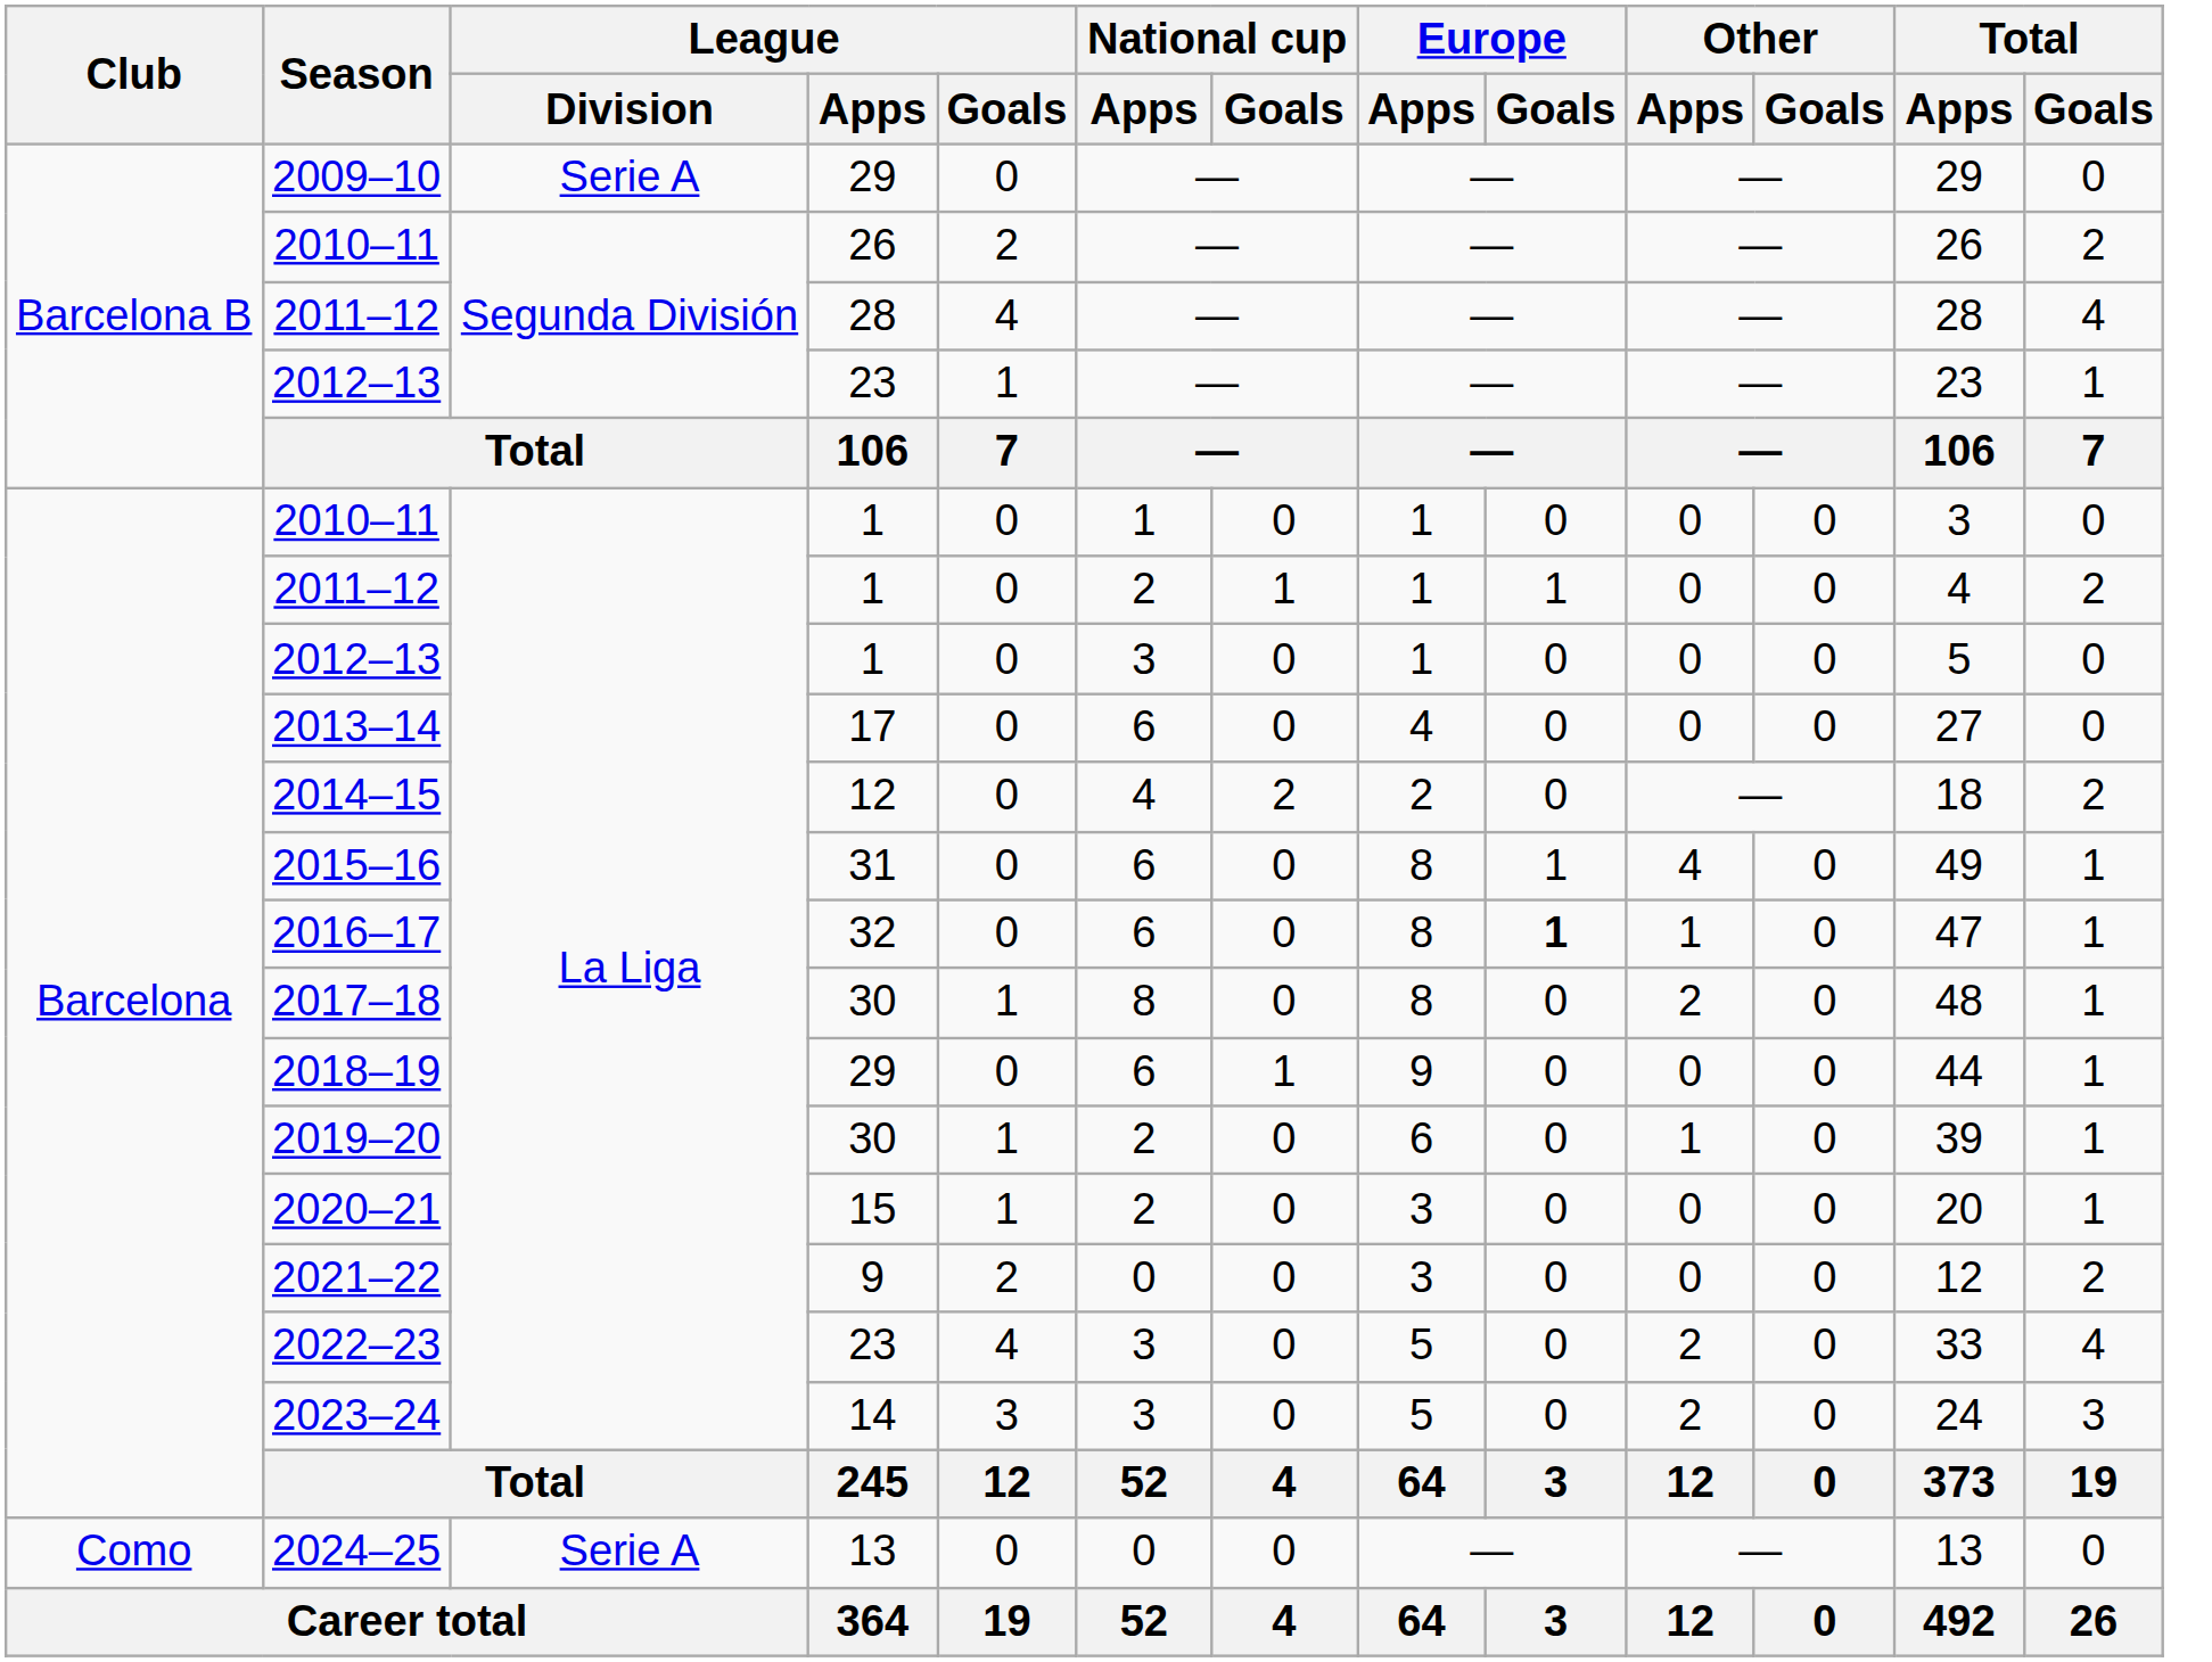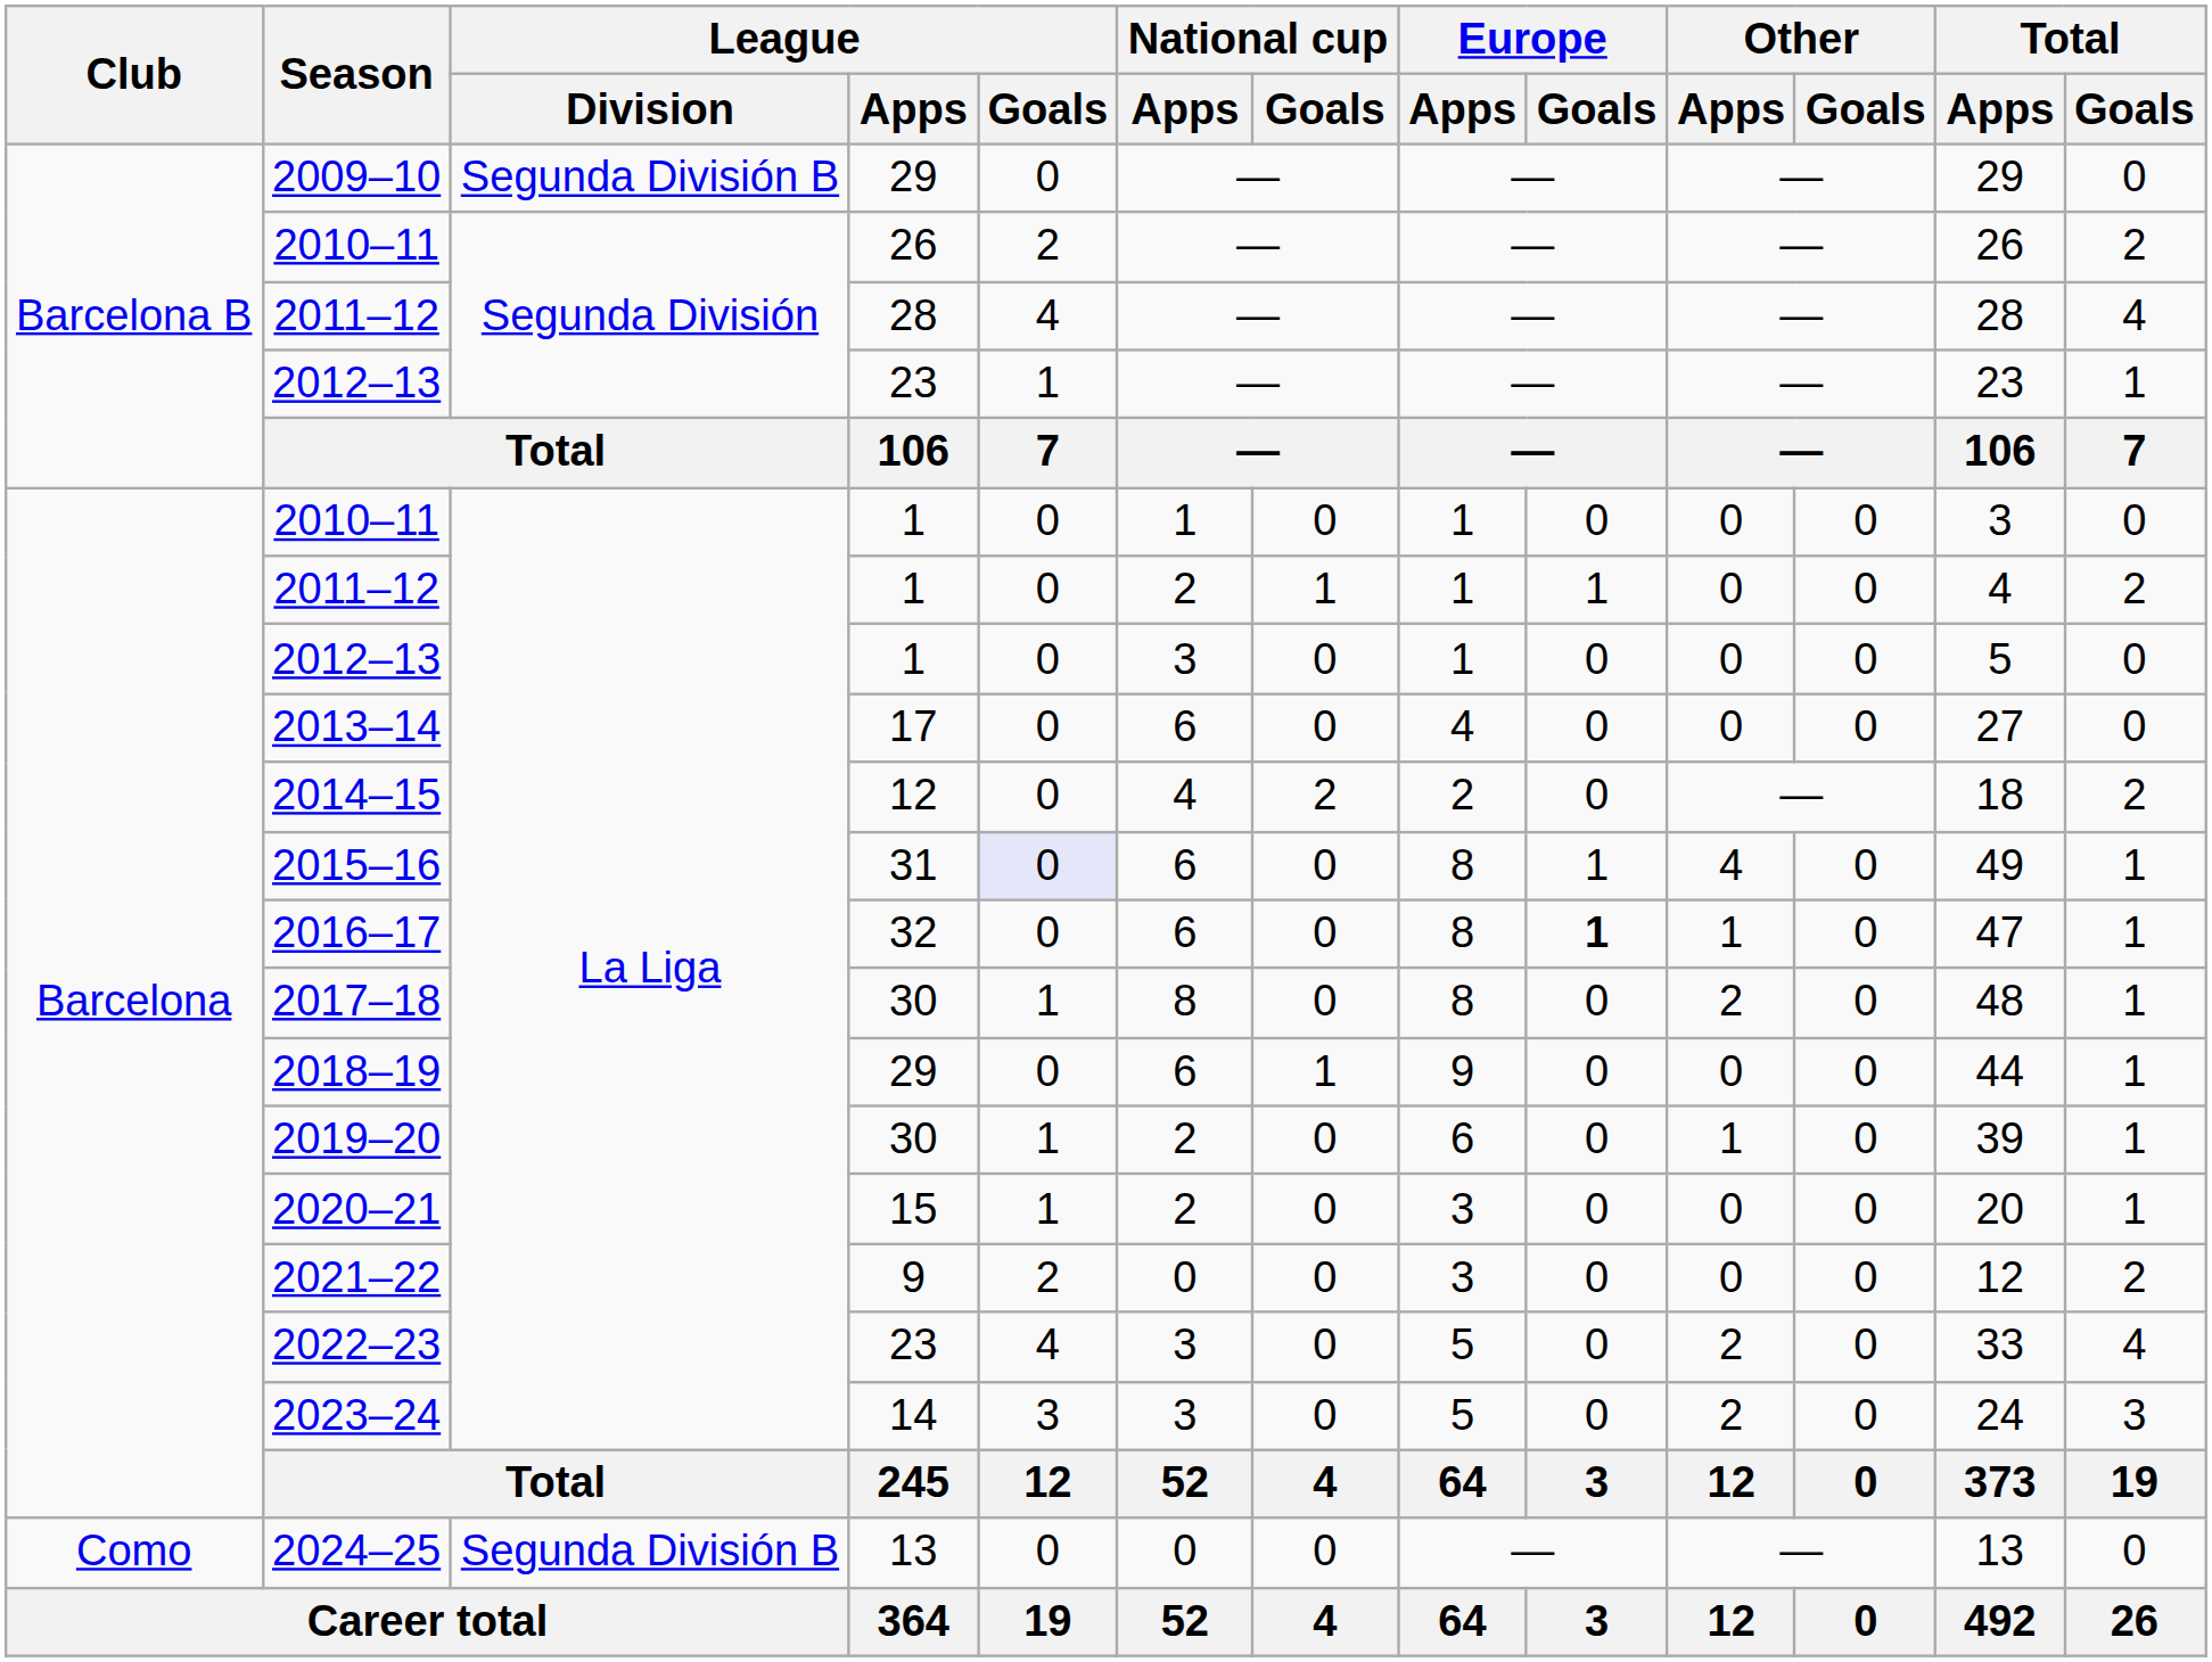2009–10 | League / Division: Serie A -> Segunda División B
2015–16 | League / Goals: no background -> lavender background
2024–25 | League / Division: Serie A -> Segunda División B
